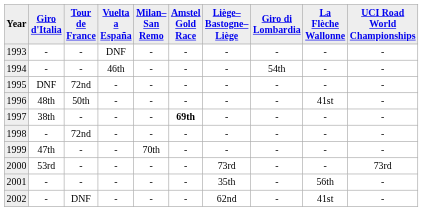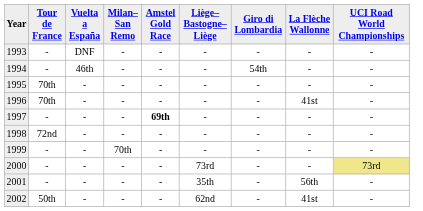- column: Giro d'Italia | - | - | DNF | 48th | 38th | - | 47th | 53rd | - | -
1995 | Tour de France: 72nd -> 70th
1996 | Tour de France: 50th -> 70th
2000 | UCI Road World Championships: no background -> khaki background
2002 | Tour de France: DNF -> 50th
